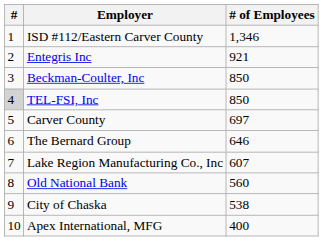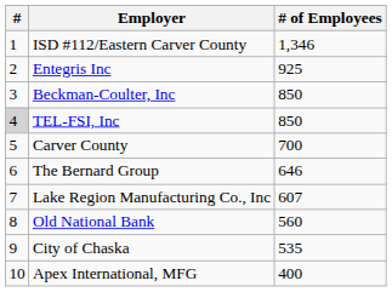Entegris Inc | # of Employees: 921 -> 925
Carver County | # of Employees: 697 -> 700
City of Chaska | # of Employees: 538 -> 535
